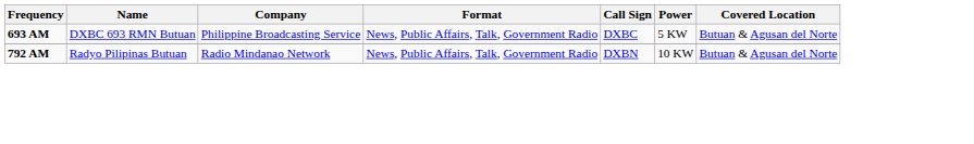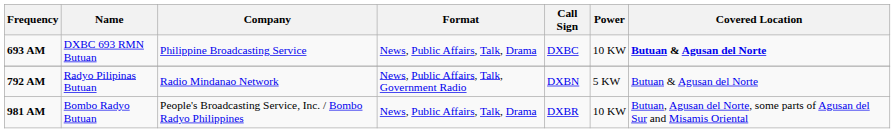693 AM | Format: News, Public Affairs, Talk, Government Radio -> News, Public Affairs, Talk, Drama
693 AM | Power: 5 KW -> 10 KW
693 AM | Covered Location: normal -> bold
792 AM | Power: 10 KW -> 5 KW
+ row: 981 AM | Bombo Radyo Butuan | People's Broadcasting Service, Inc. / Bombo Radyo Philippines | News, Public Affairs, Talk, Drama | DXBR | 10 KW | Butuan, Agusan del Norte, some parts of Agusan del Sur and Misamis Oriental
